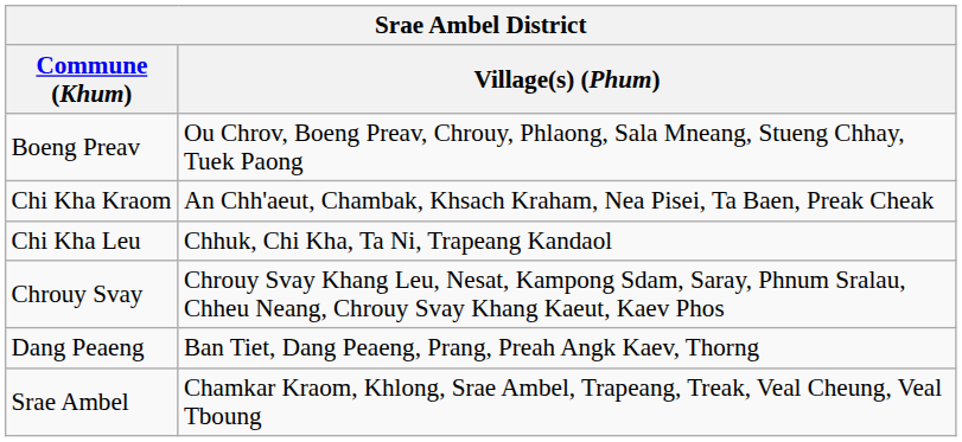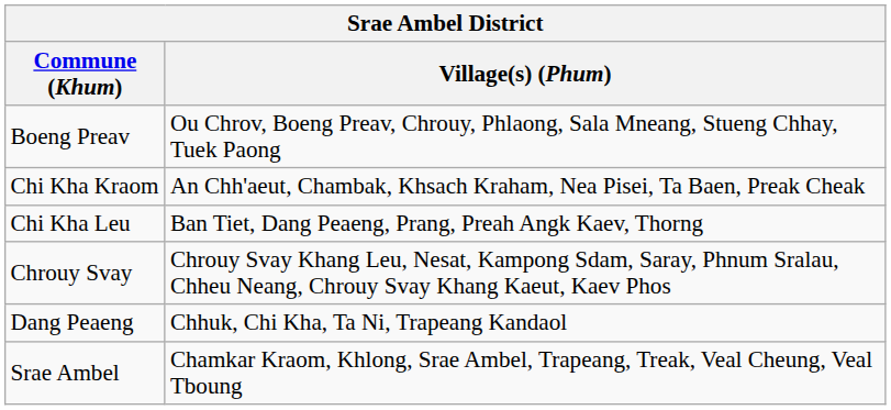Chi Kha Leu | Village(s) (Phum): Chhuk, Chi Kha, Ta Ni, Trapeang Kandaol -> Ban Tiet, Dang Peaeng, Prang, Preah Angk Kaev, Thorng
Dang Peaeng | Village(s) (Phum): Ban Tiet, Dang Peaeng, Prang, Preah Angk Kaev, Thorng -> Chhuk, Chi Kha, Ta Ni, Trapeang Kandaol
